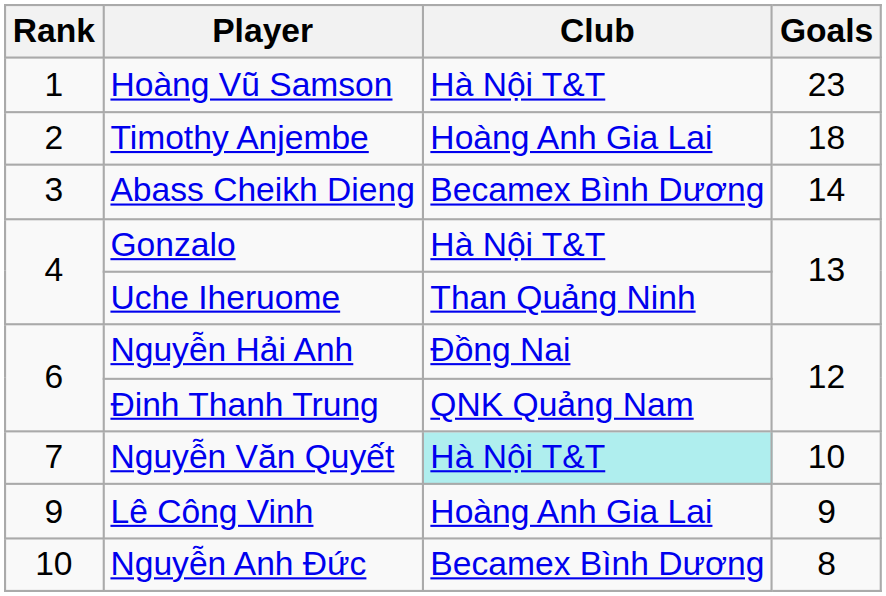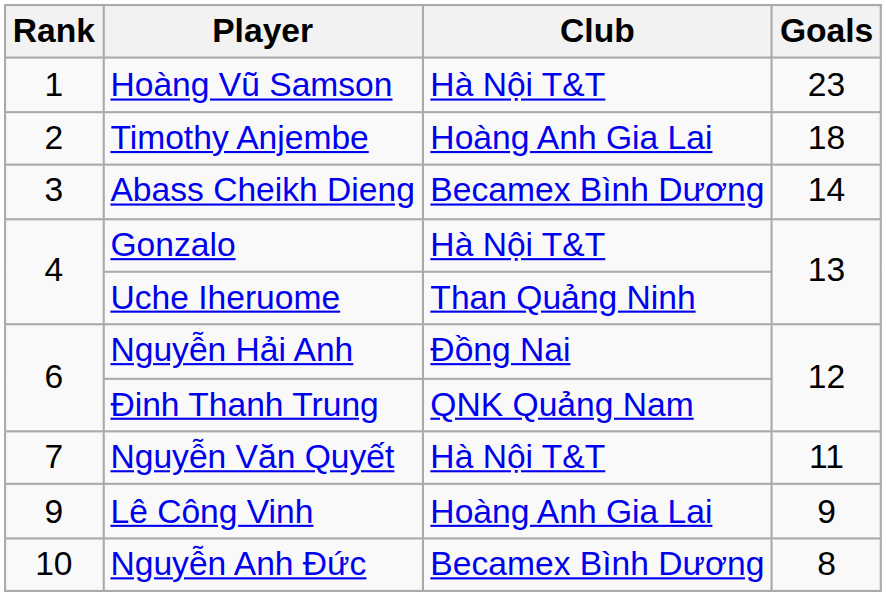Nguyễn Văn Quyết | Club: paleturquoise background -> no background
Nguyễn Văn Quyết | Goals: 10 -> 11
